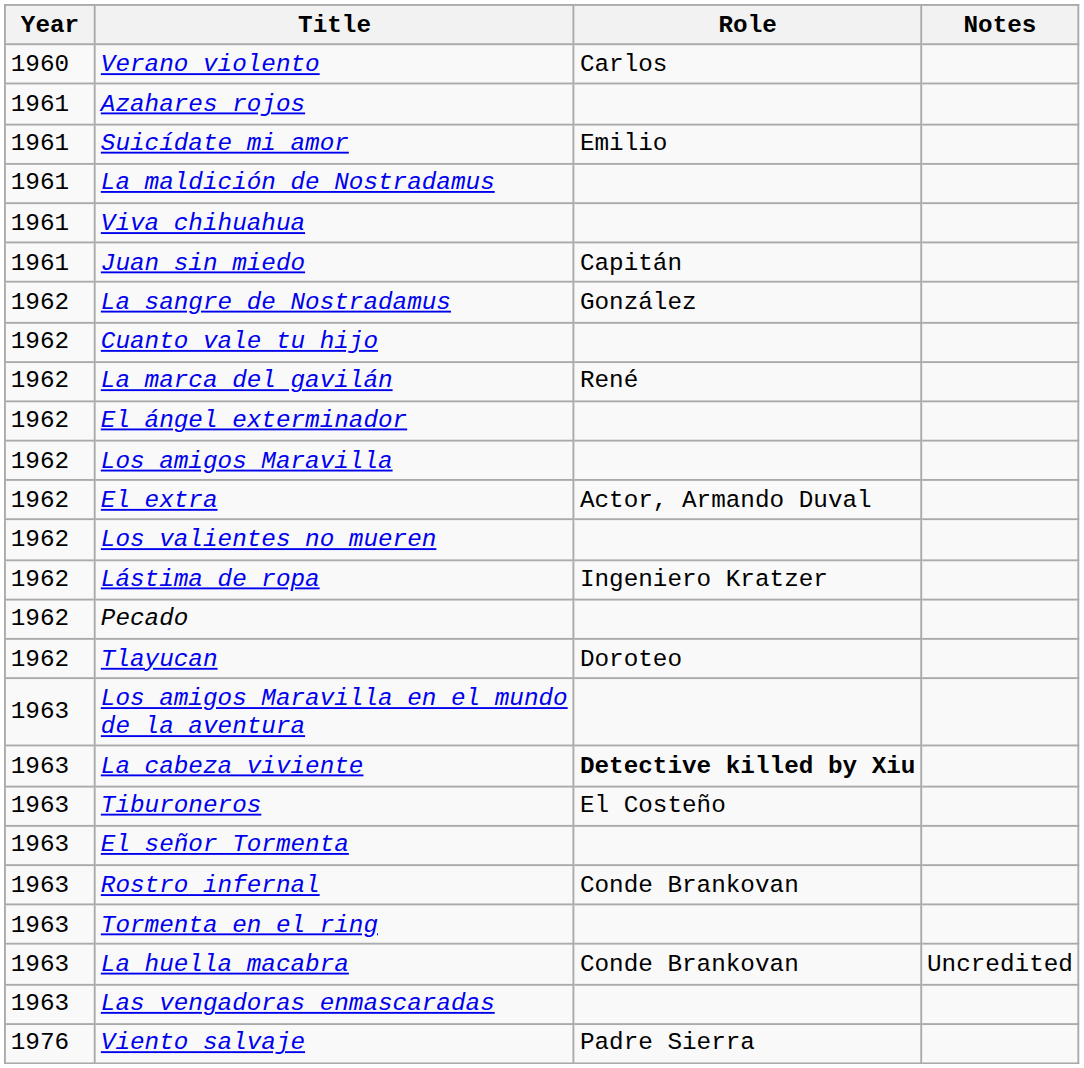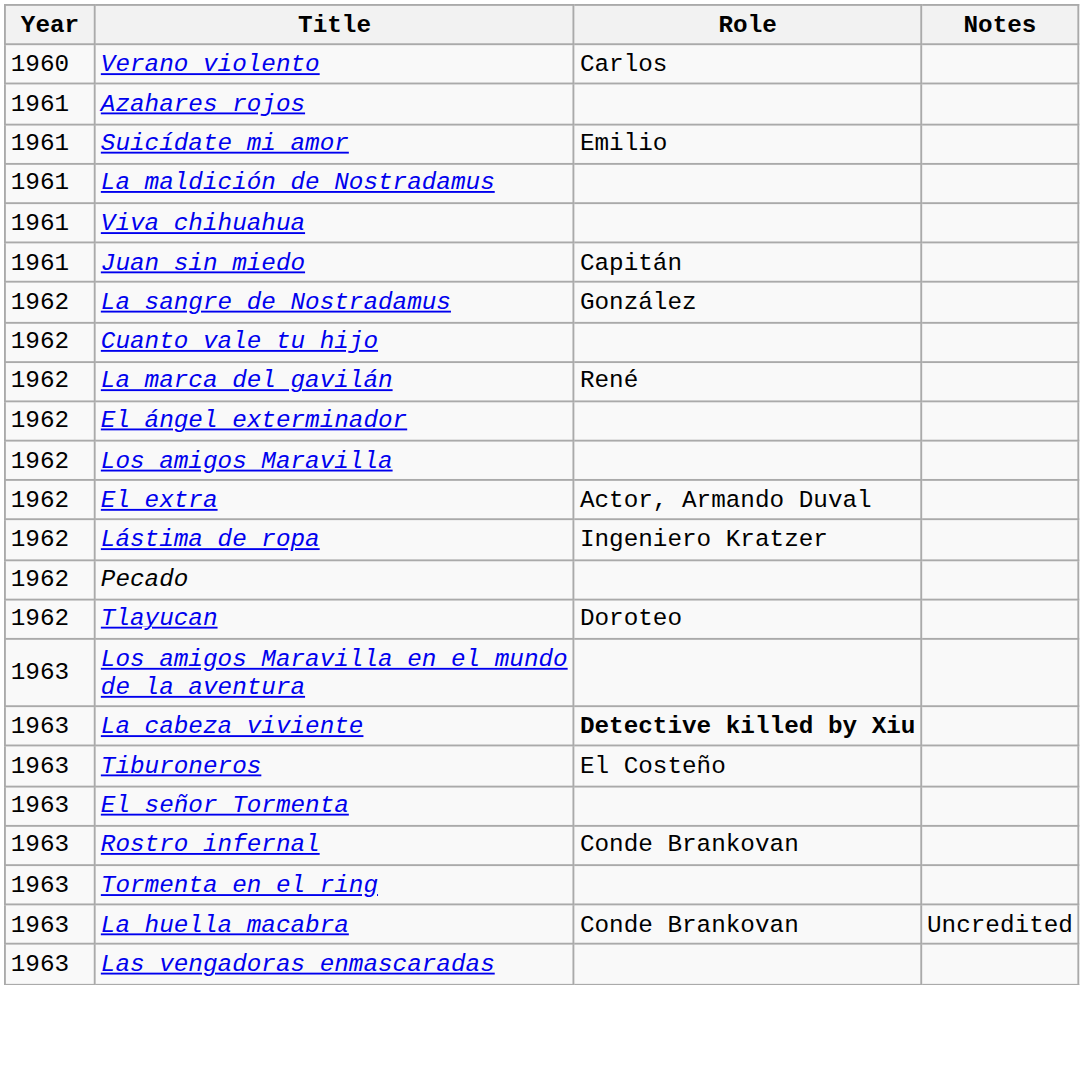- row: 1962 | Los valientes no mueren
- row: 1976 | Viento salvaje | Padre Sierra
